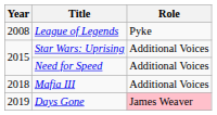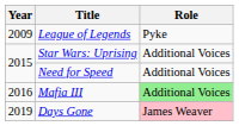League of Legends | Year: 2008 -> 2009
Mafia III | Year: 2018 -> 2016
Mafia III | Role: no background -> lightgreen background
